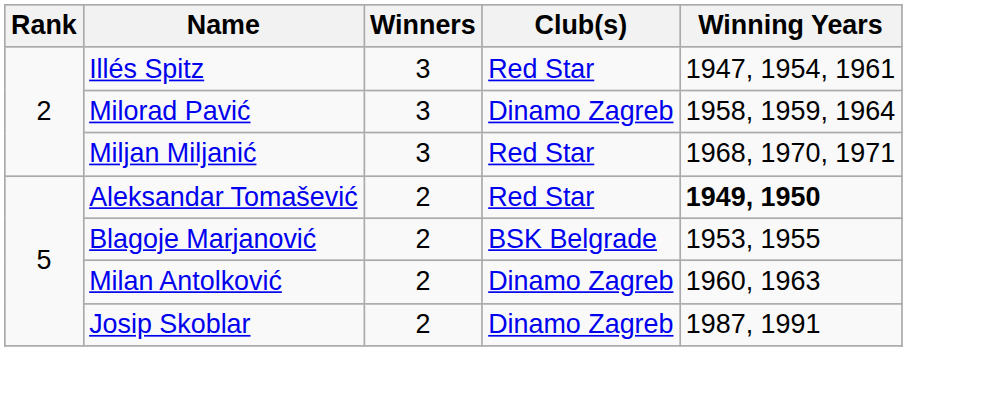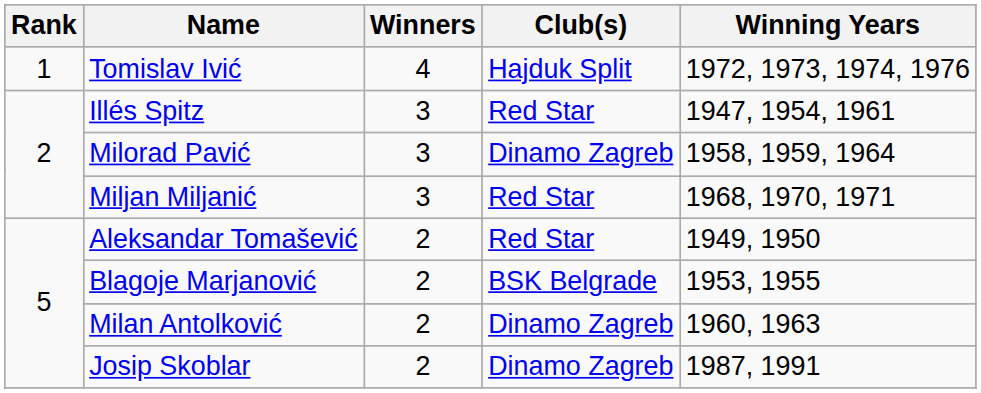+ row: 1 | Tomislav Ivić | 4 | Hajduk Split | 1972, 1973, 1974, 1976
Aleksandar Tomašević | Winning Years: bold -> normal
